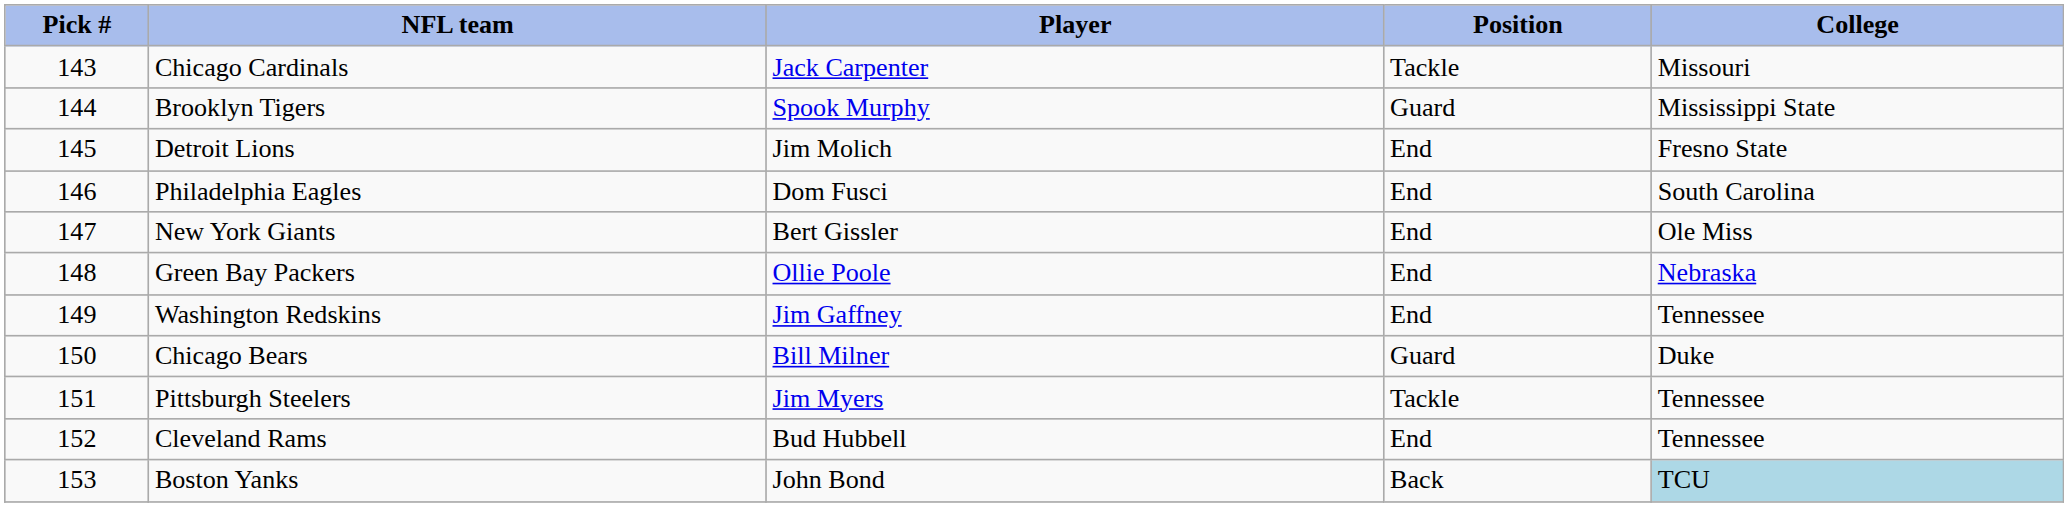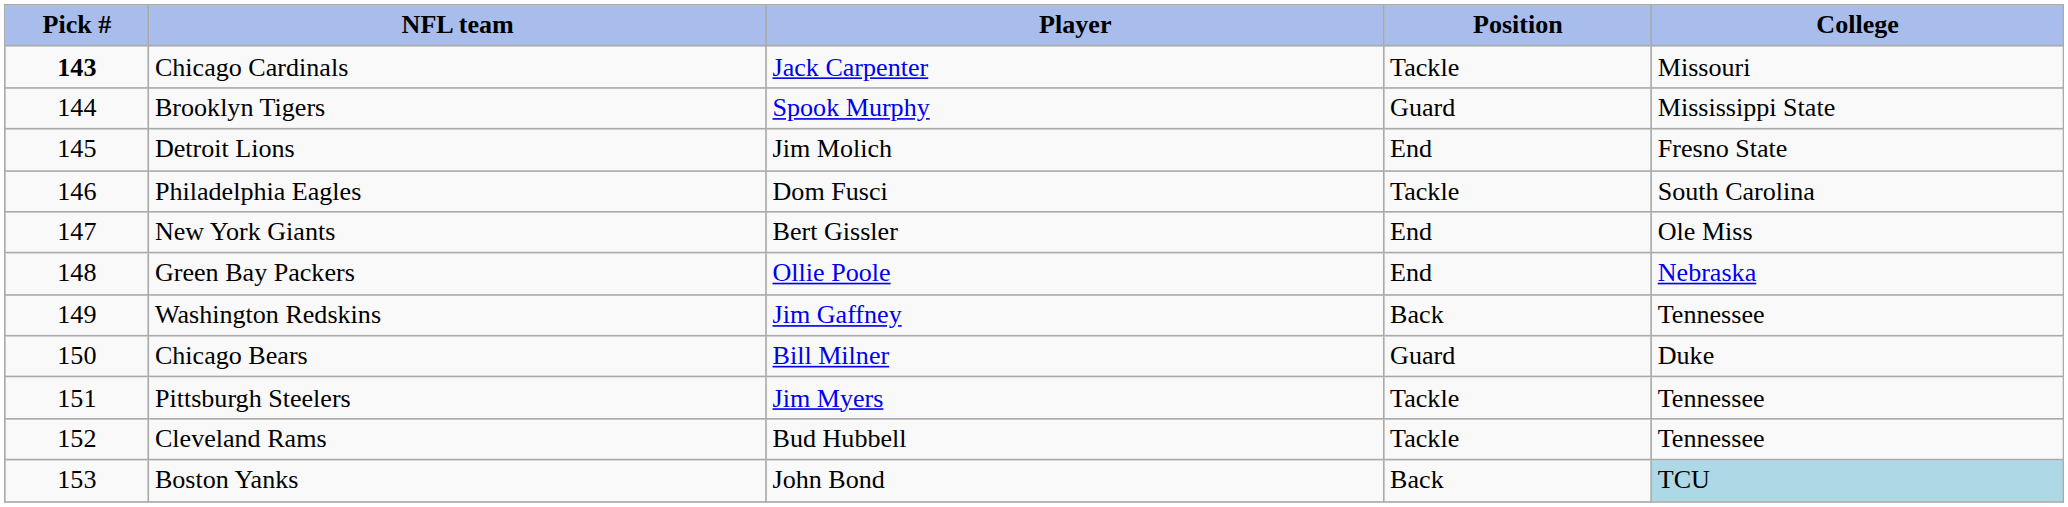Chicago Cardinals | Pick #: normal -> bold
Philadelphia Eagles | Position: End -> Tackle
Washington Redskins | Position: End -> Back
Cleveland Rams | Position: End -> Tackle
